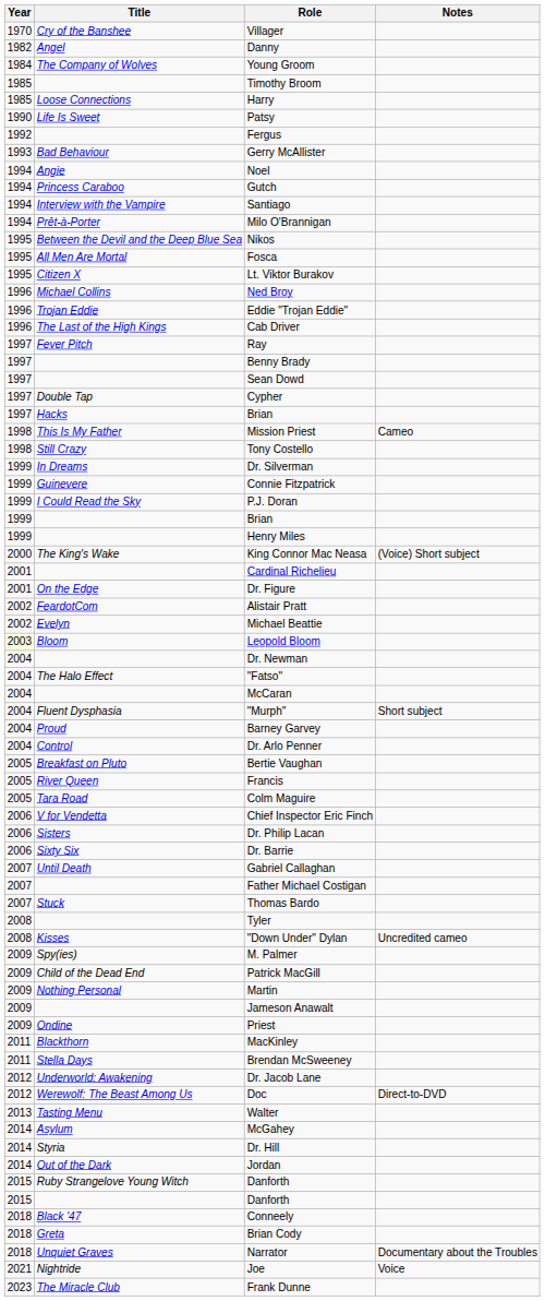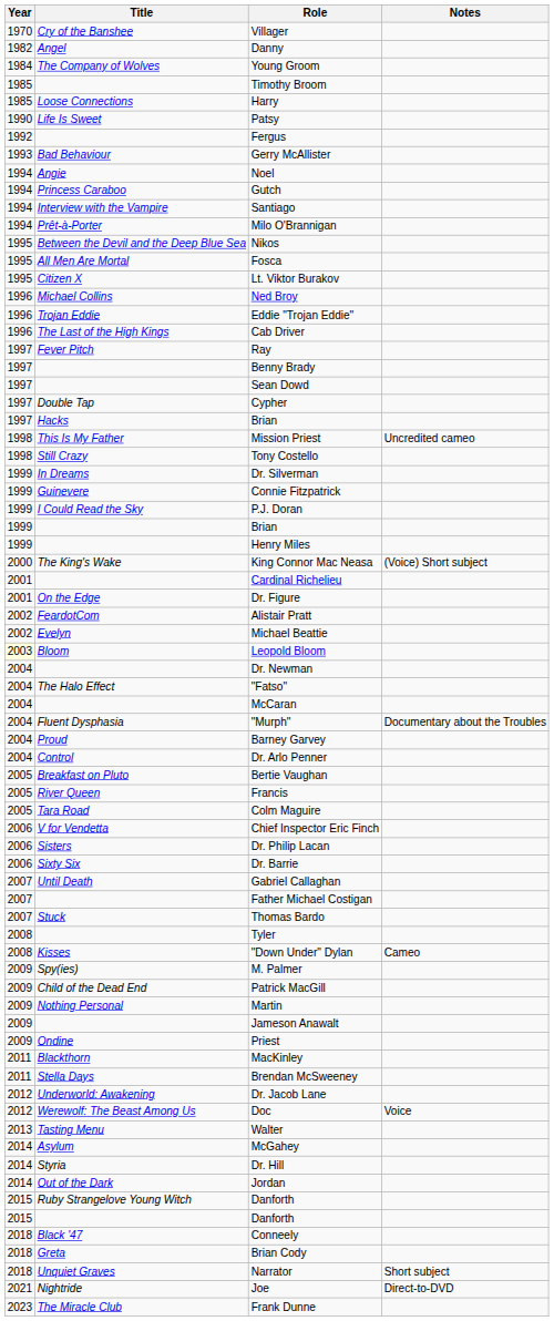Mission Priest | Notes: Cameo -> Uncredited cameo
"Murph" | Notes: Short subject -> Documentary about the Troubles
"Down Under" Dylan | Notes: Uncredited cameo -> Cameo
Doc | Notes: Direct-to-DVD -> Voice
Narrator | Notes: Documentary about the Troubles -> Short subject
Joe | Notes: Voice -> Direct-to-DVD
